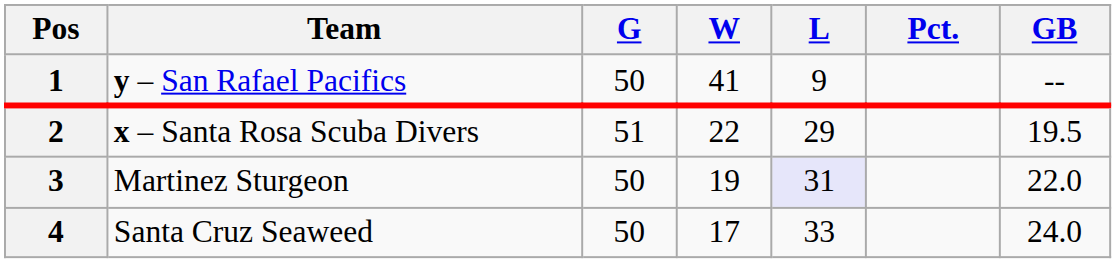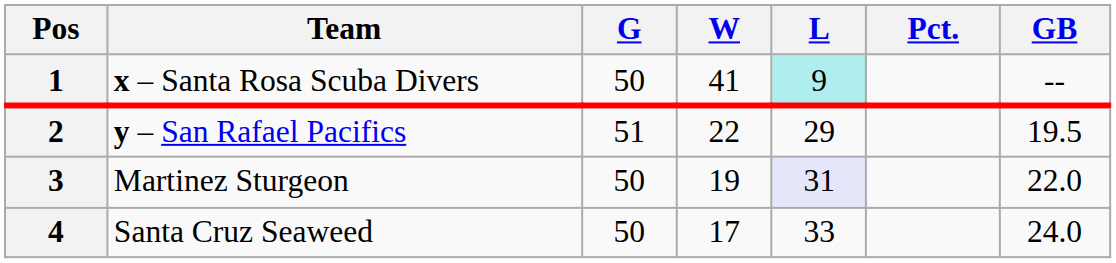1 | Team: y – San Rafael Pacifics -> x – Santa Rosa Scuba Divers
1 | L: no background -> paleturquoise background
2 | Team: x – Santa Rosa Scuba Divers -> y – San Rafael Pacifics
